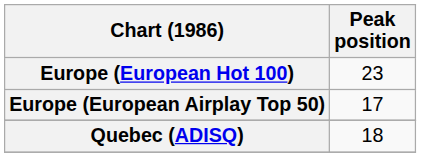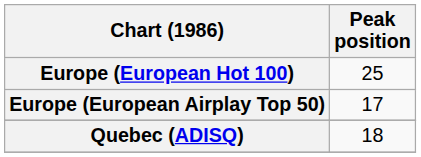Europe (European Hot 100) | Peak position: 23 -> 25
